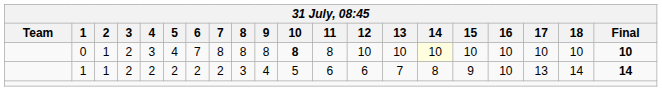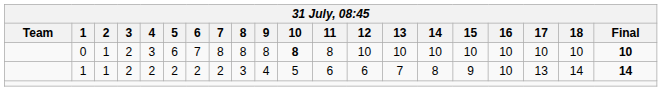0 | 5: 4 -> 6
0 | 14: lightyellow background -> no background
